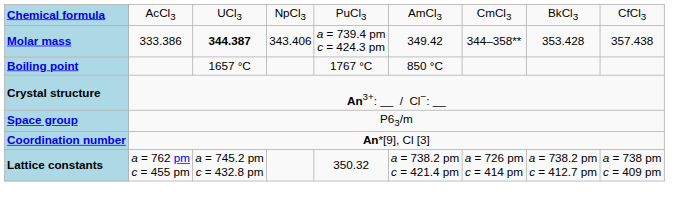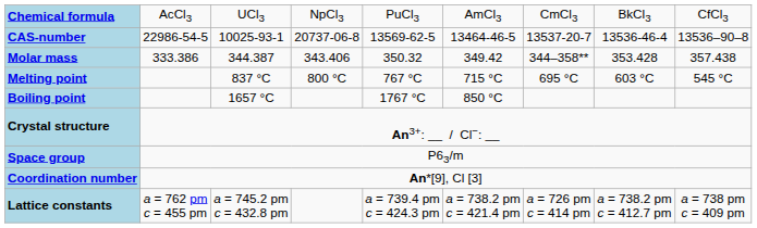+ row: CAS-number | 22986-54-5 | 10025-93-1 | 20737-06-8 | 13569-62-5 | 13464-46-5 | 13537-20-7 | 13536-46-4 | 13536–90–8
Molar mass | column 3: bold -> normal
Molar mass | column 5: a = 739.4 pm c = 424.3 pm -> 350.32
+ row: Melting point | 837 °C | 800 °C | 767 °C | 715 °C | 695 °C | 603 °C | 545 °C
Lattice constants | column 5: 350.32 -> a = 739.4 pm c = 424.3 pm
